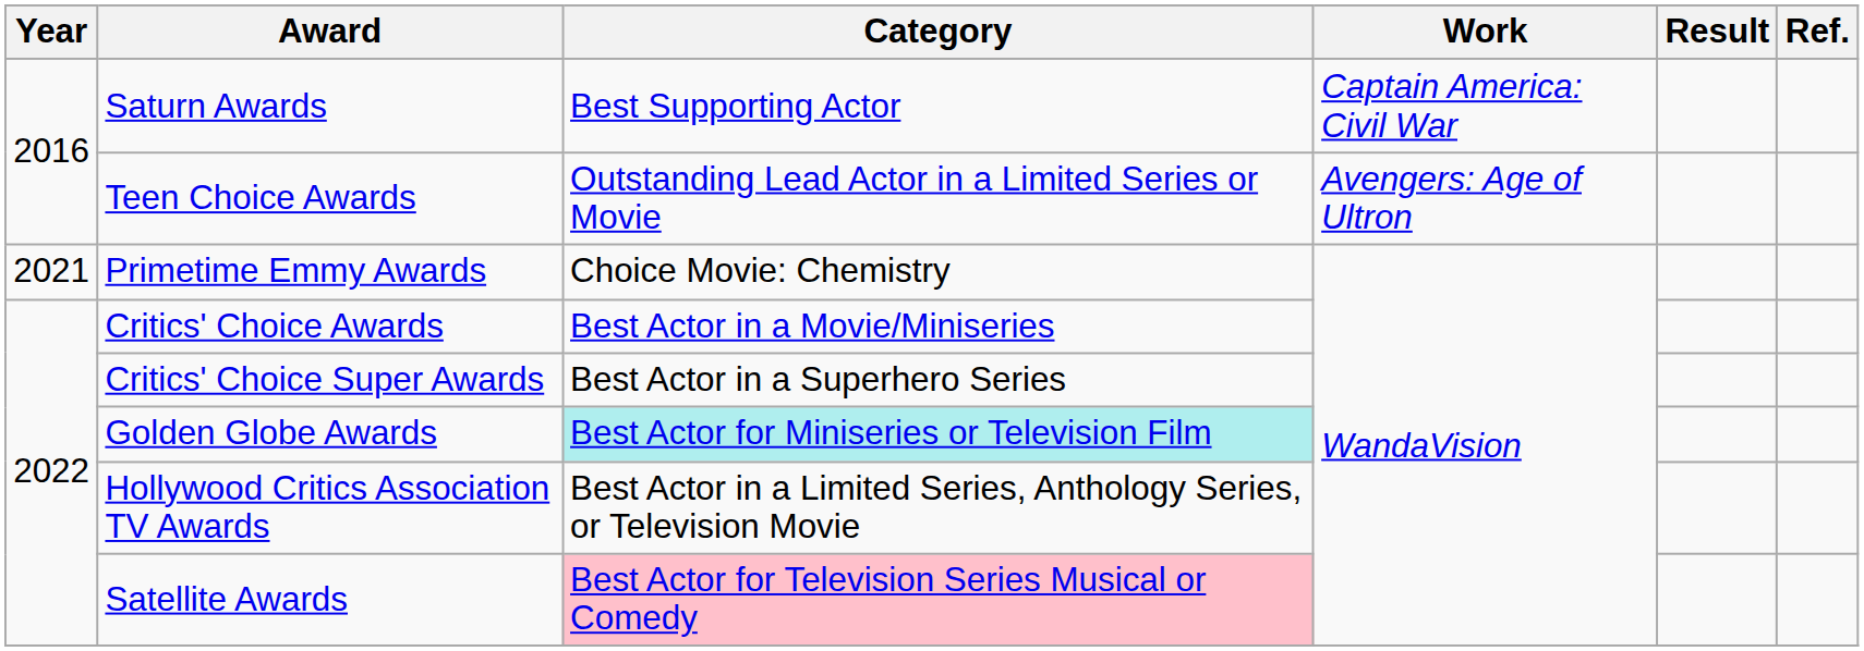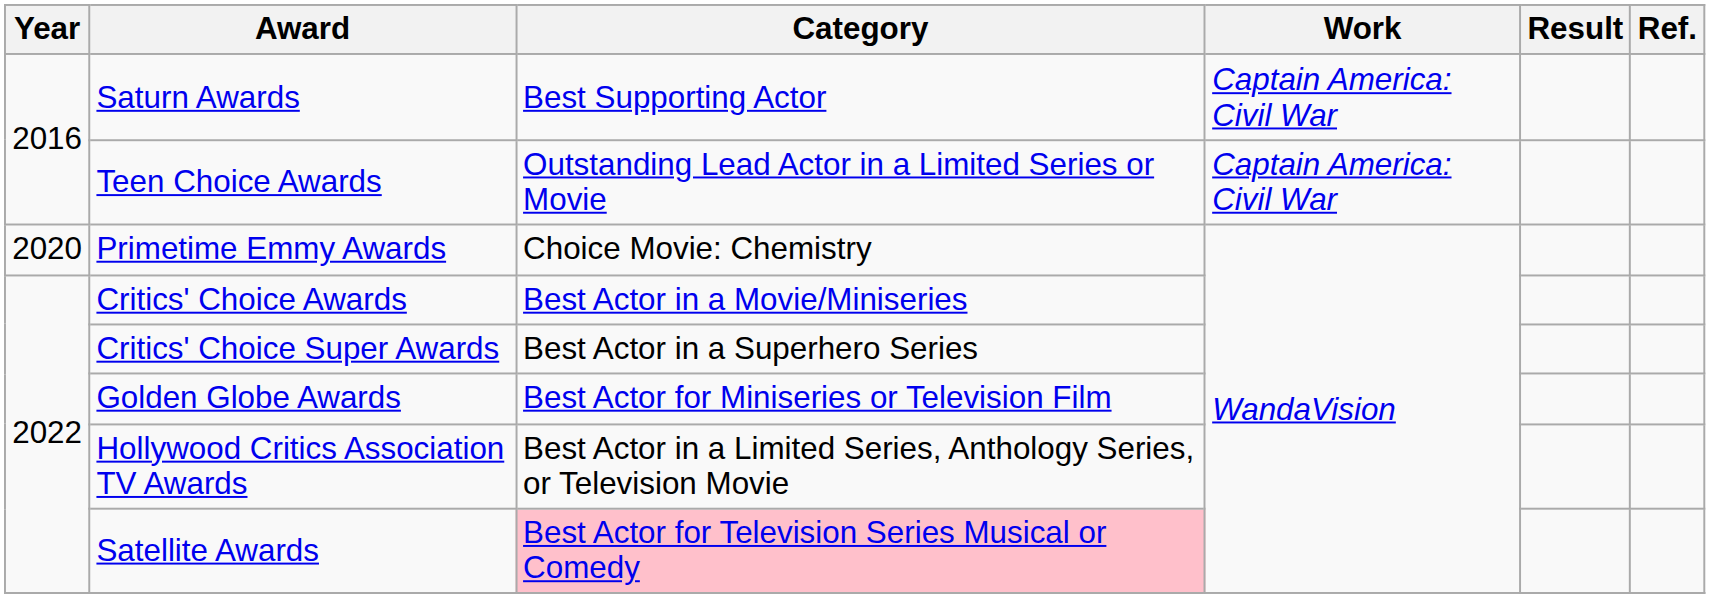Teen Choice Awards | Work: Avengers: Age of Ultron -> Captain America: Civil War
Primetime Emmy Awards | Year: 2021 -> 2020
Golden Globe Awards | Category: paleturquoise background -> no background
